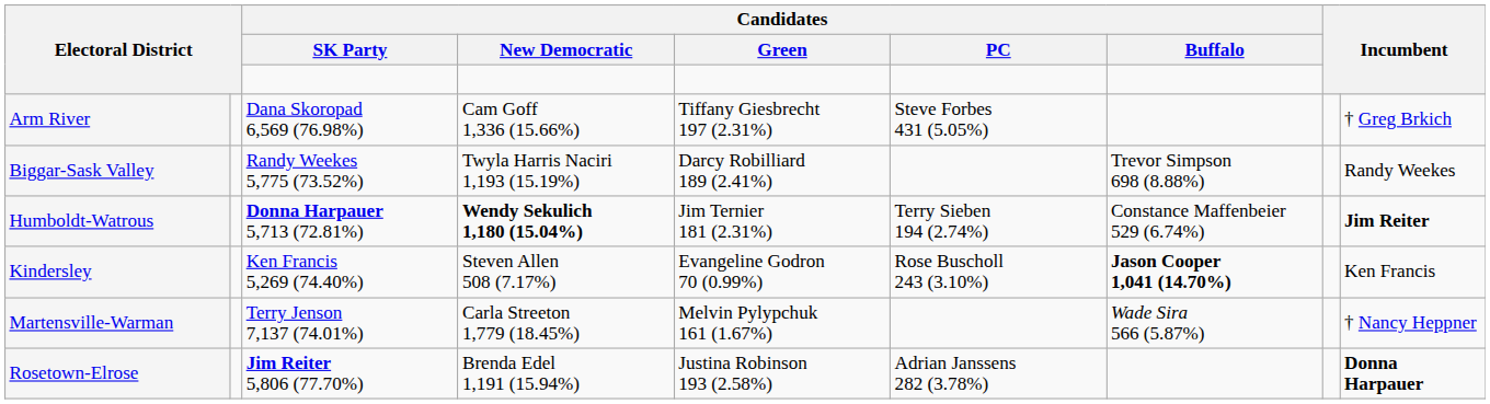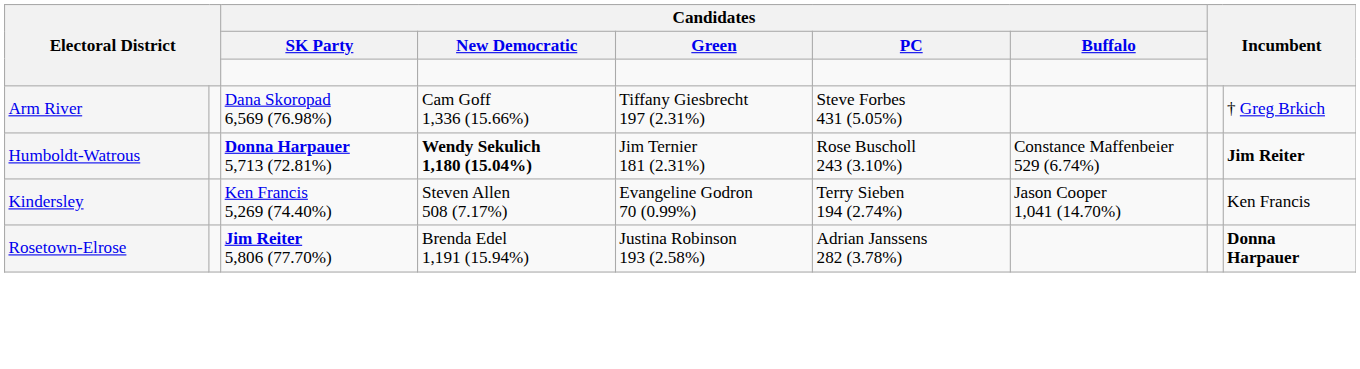- row: Biggar-Sask Valley | Randy Weekes 5,775 (73.52%) | Twyla Harris Naciri 1,193 (15.19%) | Darcy Robilliard 189 (2.41%) | Trevor Simpson 698 (8.88%) | Randy Weekes
Humboldt-Watrous | Candidates / PC: Terry Sieben 194 (2.74%) -> Rose Buscholl 243 (3.10%)
Kindersley | Candidates / PC: Rose Buscholl 243 (3.10%) -> Terry Sieben 194 (2.74%)
Kindersley | Candidates / Buffalo: bold -> normal
- row: Martensville-Warman | Terry Jenson 7,137 (74.01%) | Carla Streeton 1,779 (18.45%) | Melvin Pylypchuk 161 (1.67%) | Wade Sira 566 (5.87%) | † Nancy Heppner
